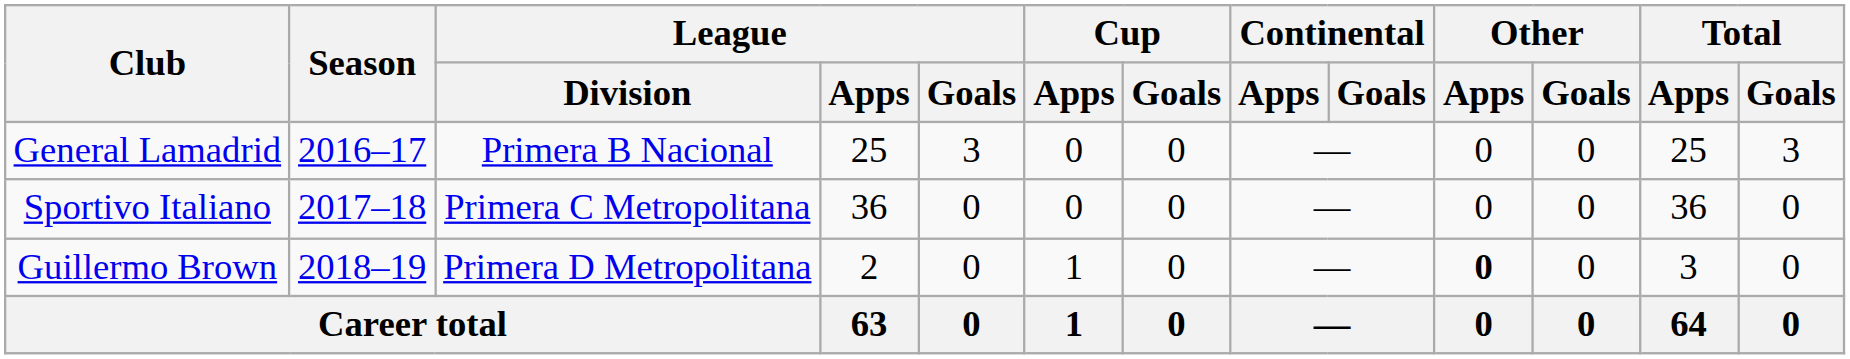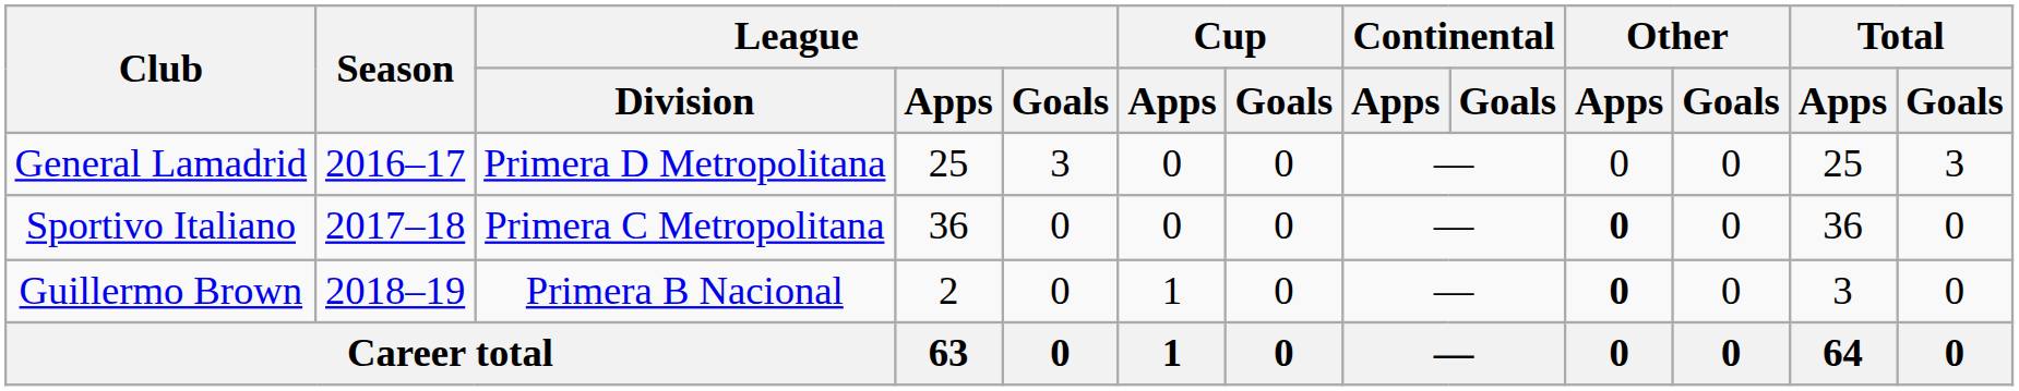General Lamadrid | League / Division: Primera B Nacional -> Primera D Metropolitana
Sportivo Italiano | Other / Apps: normal -> bold
Guillermo Brown | League / Division: Primera D Metropolitana -> Primera B Nacional
